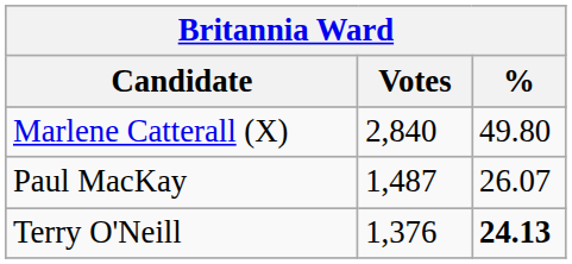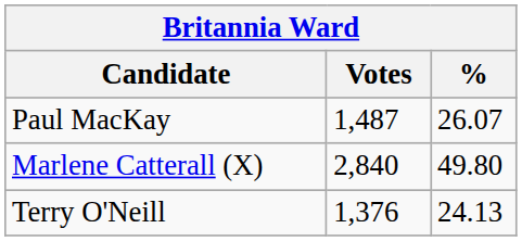rows swapped: Marlene Catterall (X) <-> Paul MacKay
Terry O'Neill | %: bold -> normal
